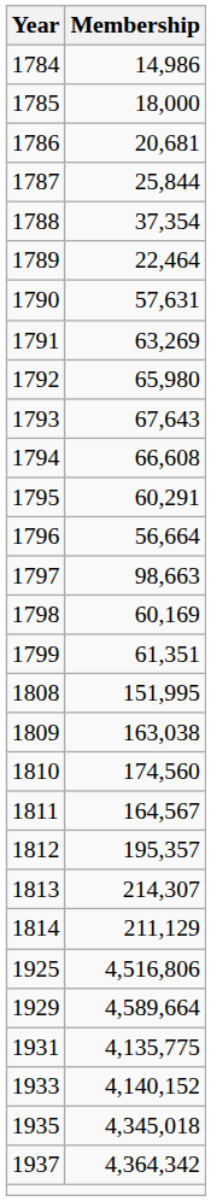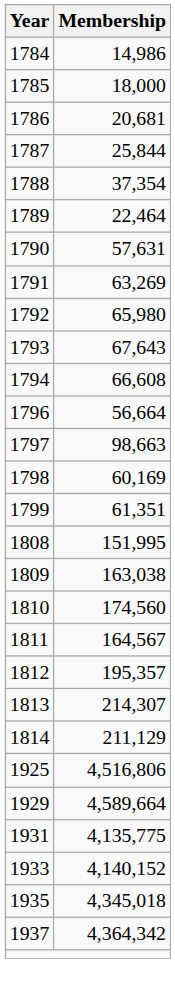- row: 1795 | 60,291
